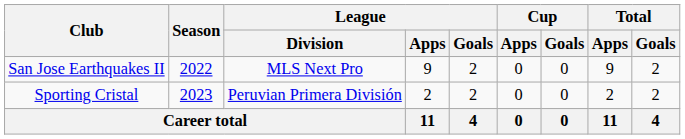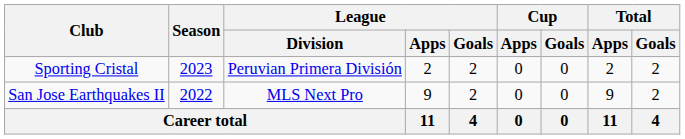rows swapped: San Jose Earthquakes II <-> Sporting Cristal
